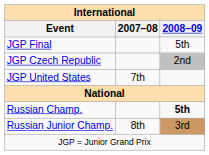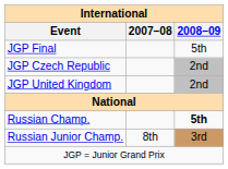+ row: JGP United Kingdom | 2nd
- row: JGP United States | 7th
